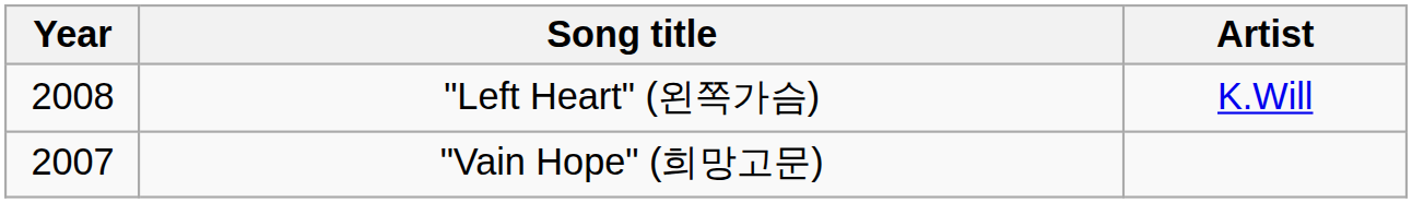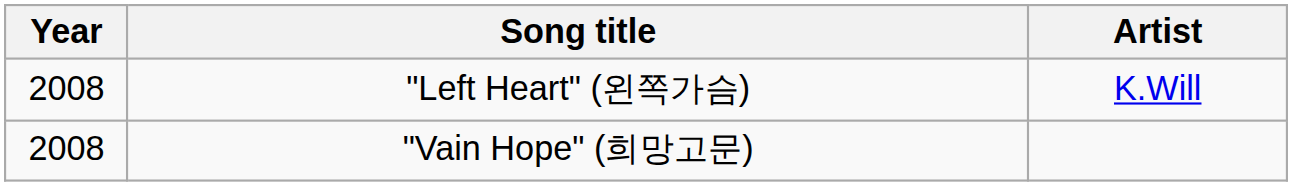"Vain Hope" (희망고문) | Year: 2007 -> 2008
